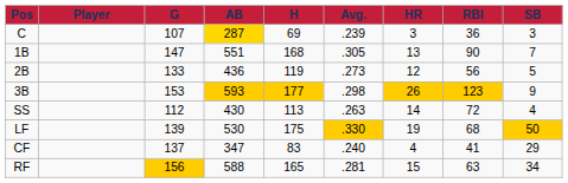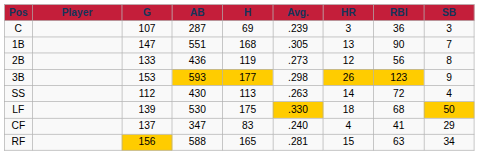C | AB: gold background -> no background
2B | SB: 5 -> 8
LF | HR: 19 -> 18
